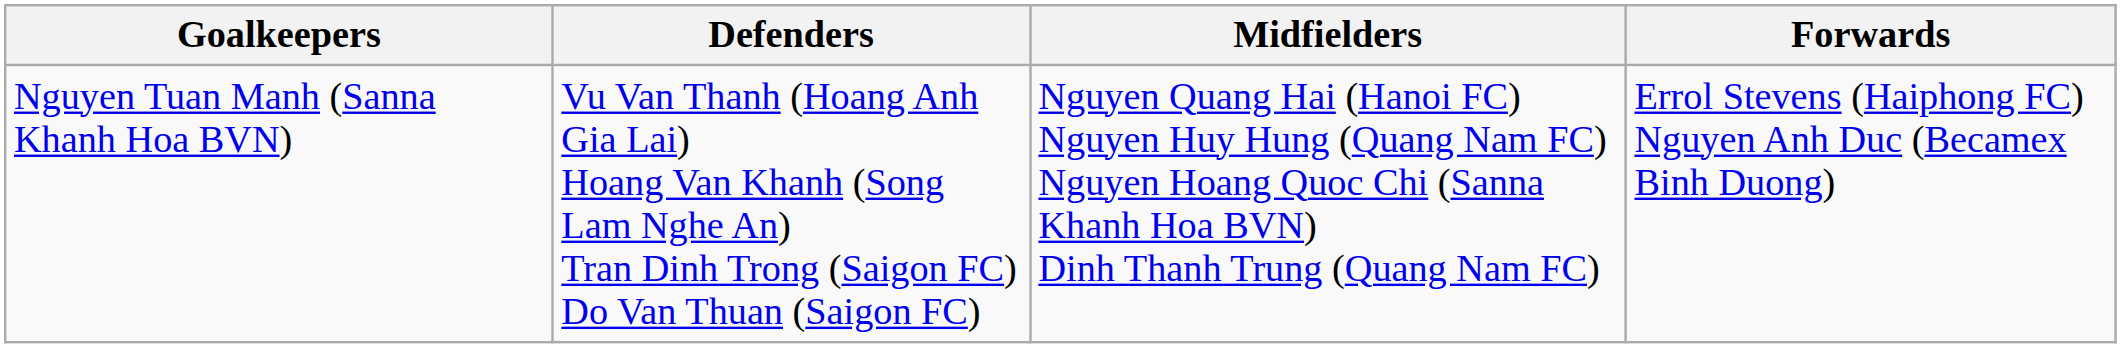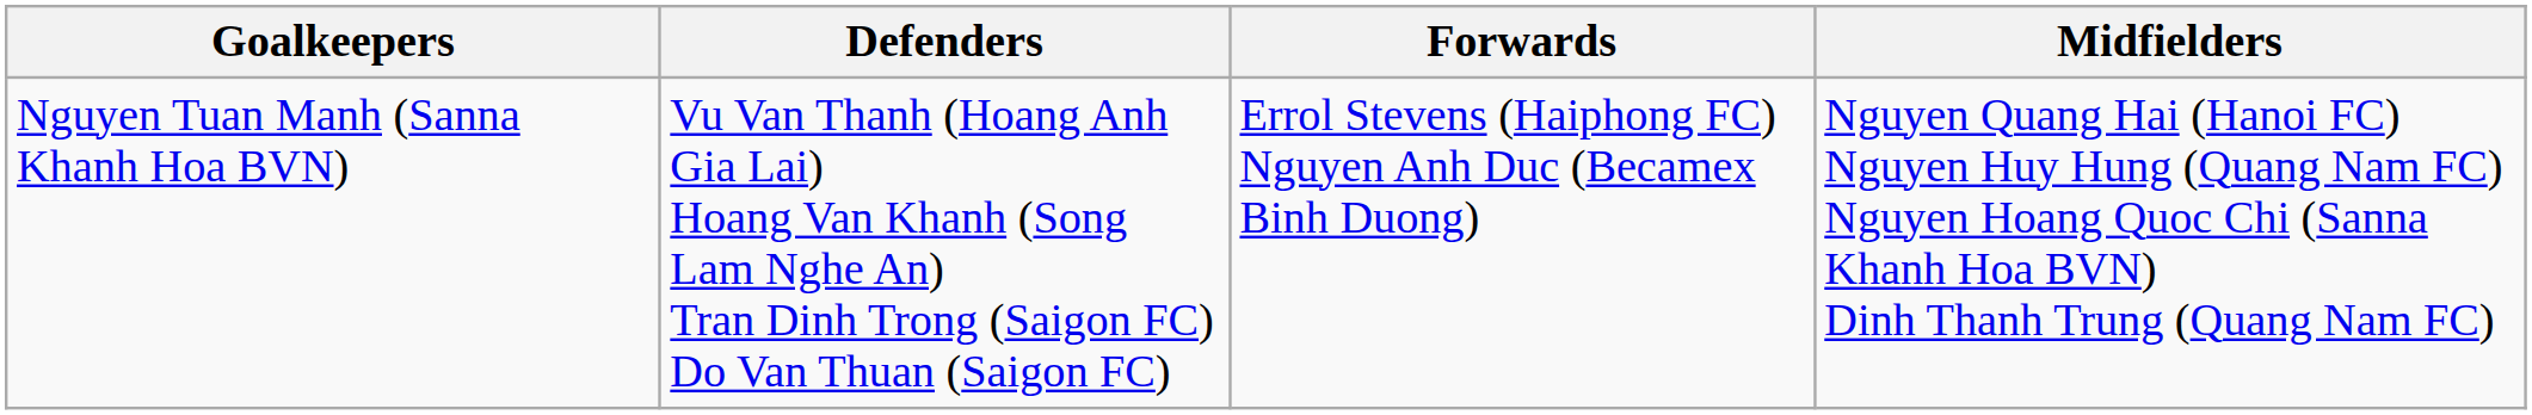columns swapped: Midfielders <-> Forwards
